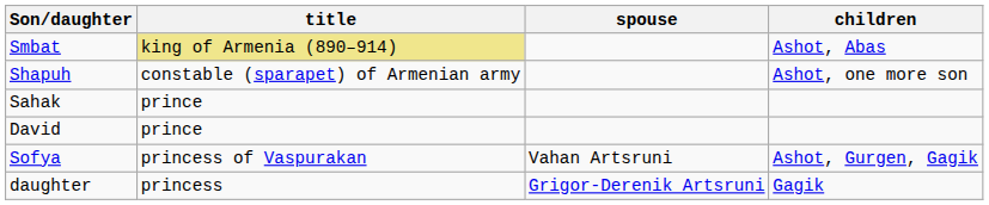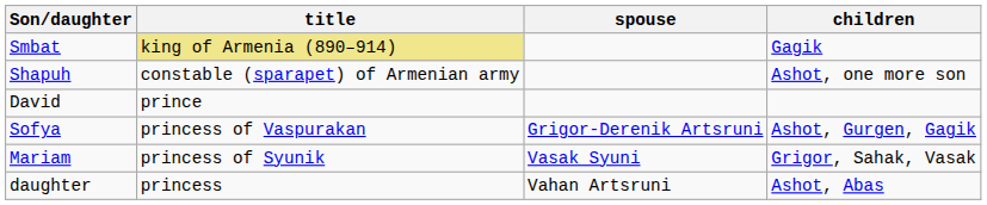Smbat | children: Ashot, Abas -> Gagik
- row: Sahak | prince
Sofya | spouse: Vahan Artsruni -> Grigor-Derenik Artsruni
+ row: Mariam | princess of Syunik | Vasak Syuni | Grigor, Sahak, Vasak
daughter | spouse: Grigor-Derenik Artsruni -> Vahan Artsruni
daughter | children: Gagik -> Ashot, Abas
